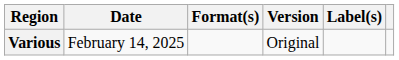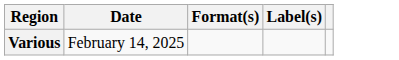- column: Version | Original
